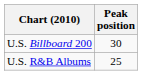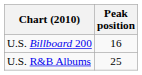U.S. Billboard 200 | Peak position: 30 -> 16
